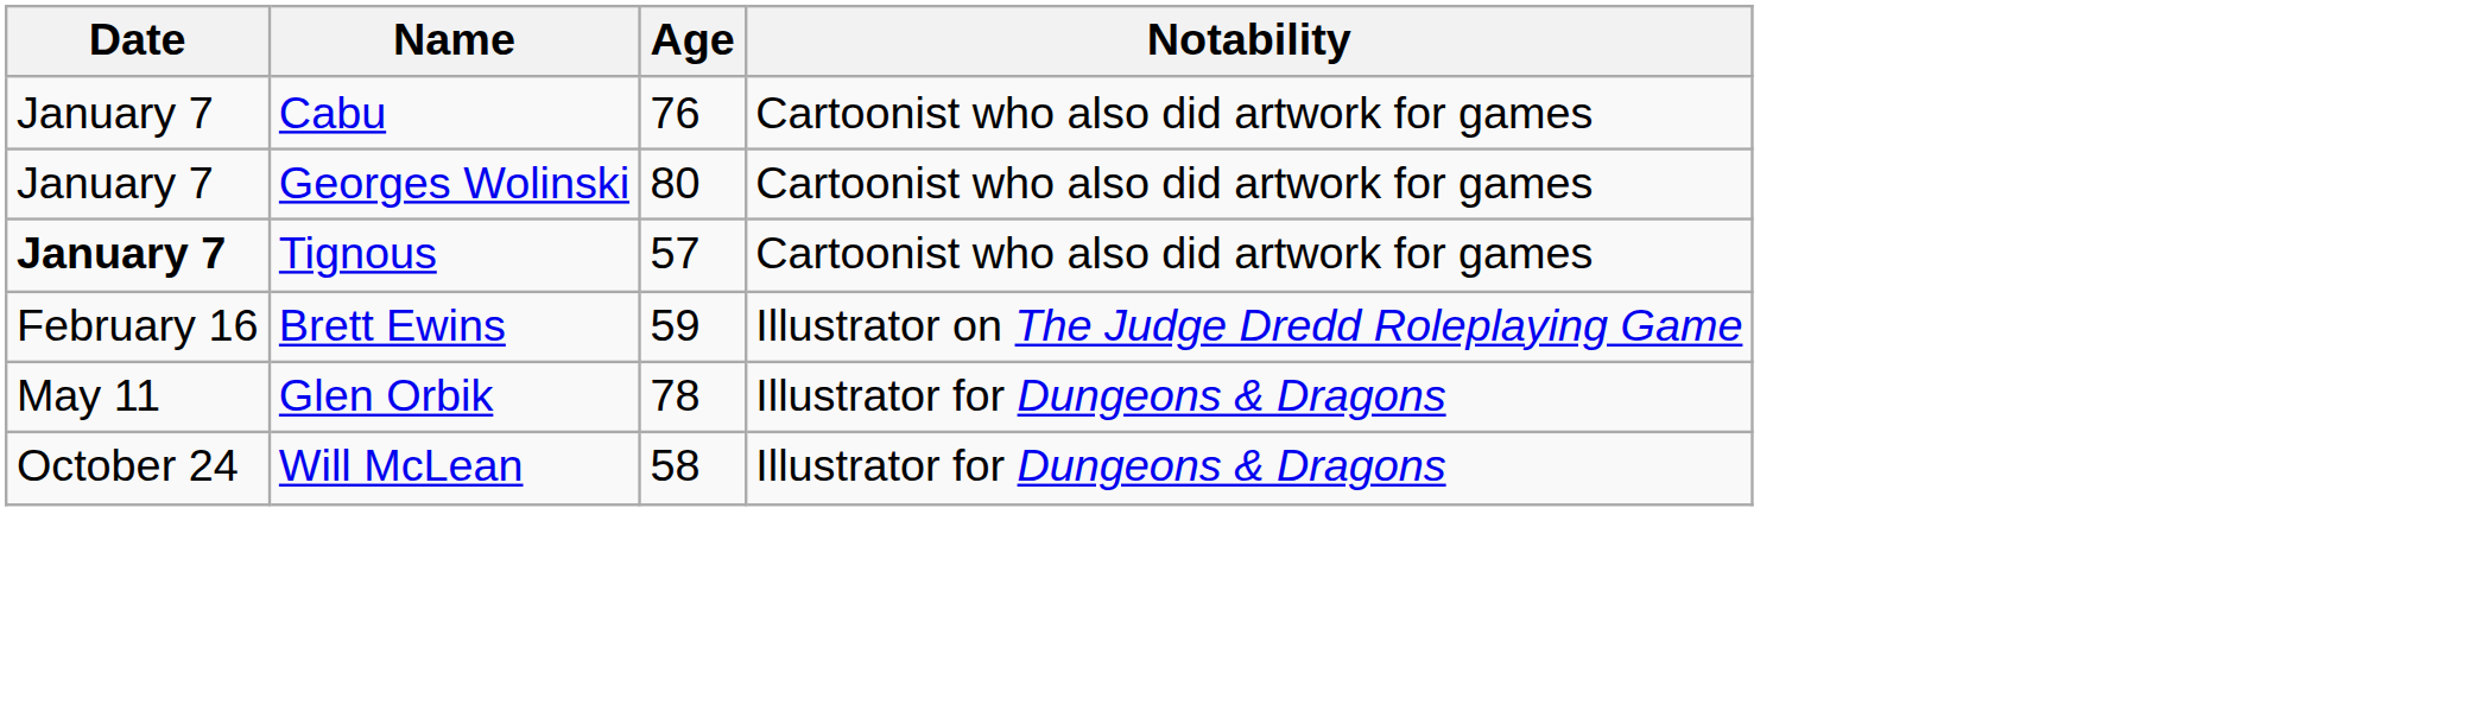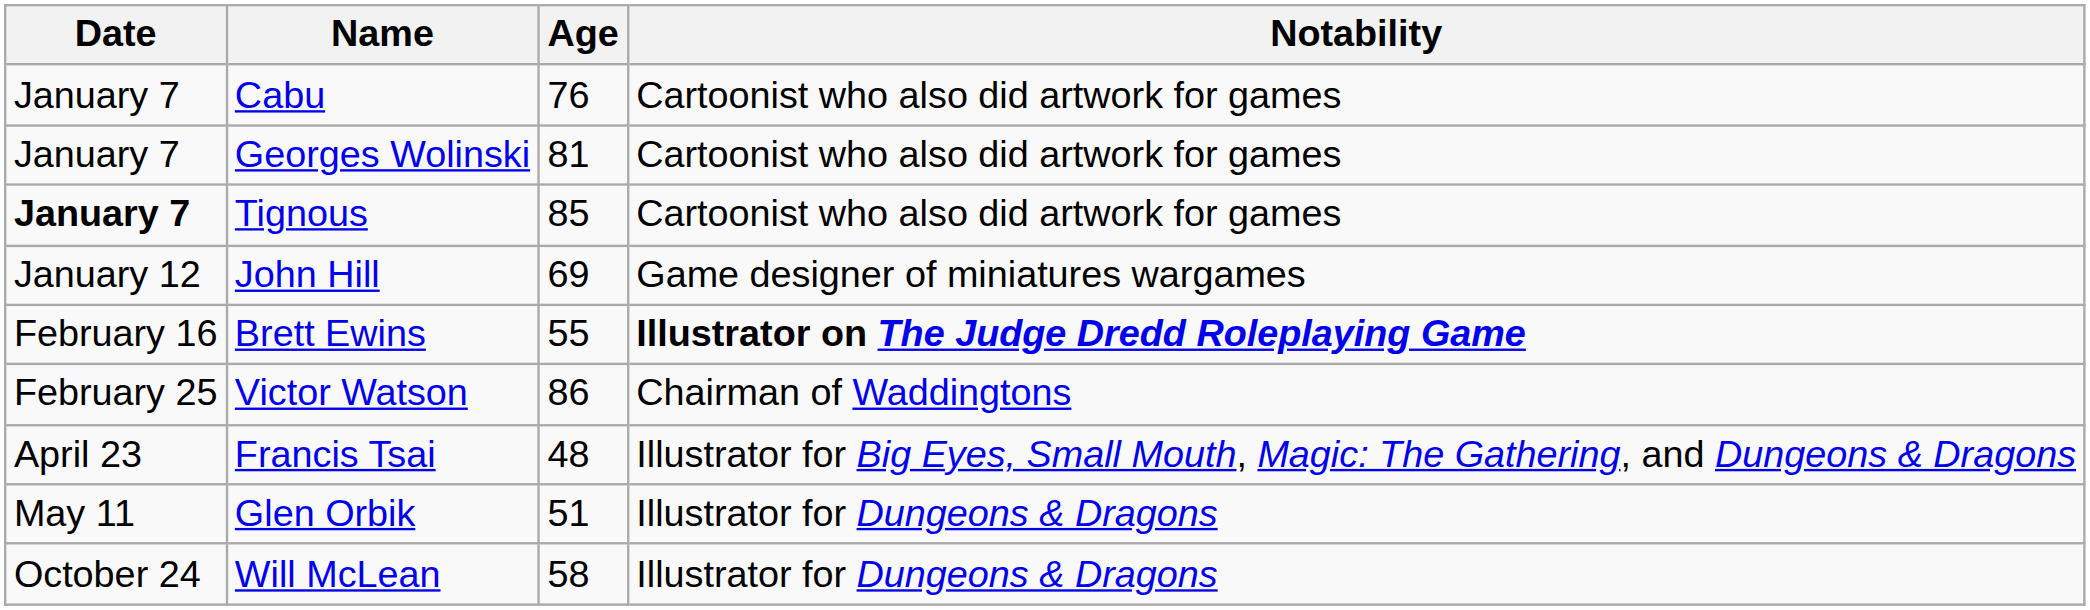Georges Wolinski | Age: 80 -> 81
Tignous | Age: 57 -> 85
+ row: January 12 | John Hill | 69 | Game designer of miniatures wargames
Brett Ewins | Age: 59 -> 55
Brett Ewins | Notability: normal -> bold
+ row: February 25 | Victor Watson | 86 | Chairman of Waddingtons
+ row: April 23 | Francis Tsai | 48 | Illustrator for Big Eyes, Small Mouth, Magic: The Gathering, and Dungeons & Dragons
Glen Orbik | Age: 78 -> 51
